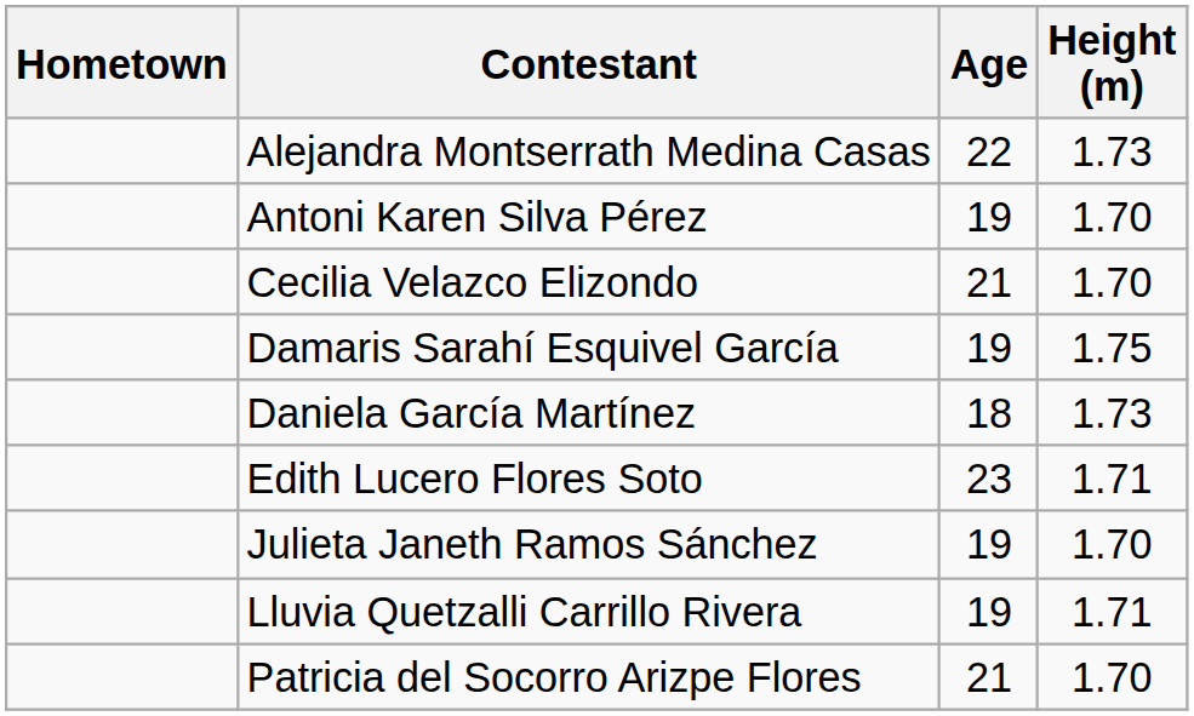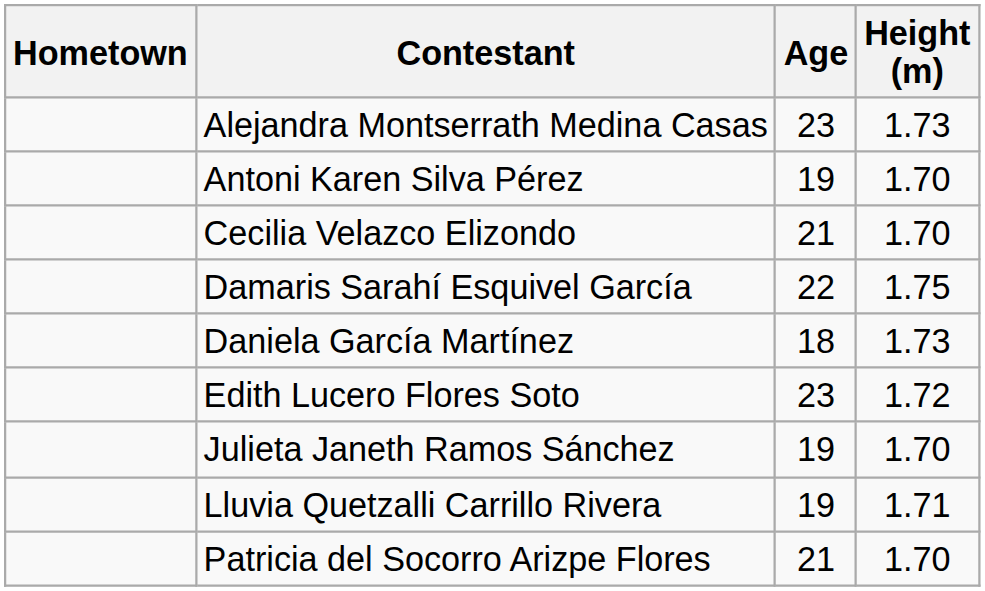Alejandra Montserrath Medina Casas | Age: 22 -> 23
Damaris Sarahí Esquivel García | Age: 19 -> 22
Edith Lucero Flores Soto | Height (m): 1.71 -> 1.72
